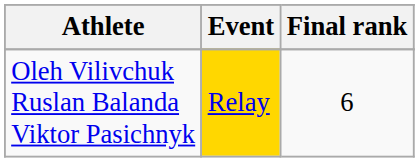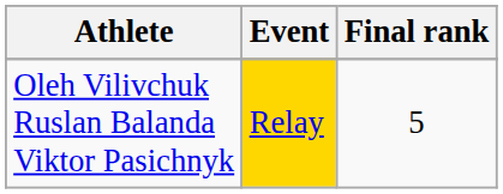Oleh Vilivchuk Ruslan Balanda Viktor Pasichnyk | Final rank: 6 -> 5
